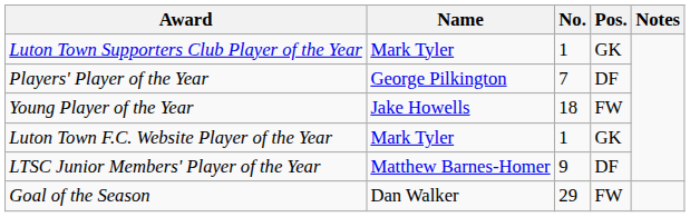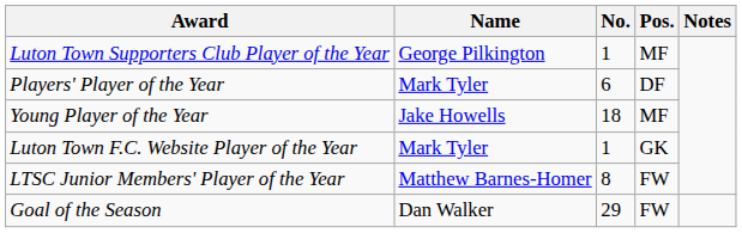Luton Town Supporters Club Player of the Year | Name: Mark Tyler -> George Pilkington
Luton Town Supporters Club Player of the Year | Pos.: GK -> MF
Players' Player of the Year | Name: George Pilkington -> Mark Tyler
Players' Player of the Year | No.: 7 -> 6
Young Player of the Year | Pos.: FW -> MF
LTSC Junior Members' Player of the Year | No.: 9 -> 8
LTSC Junior Members' Player of the Year | Pos.: DF -> FW
